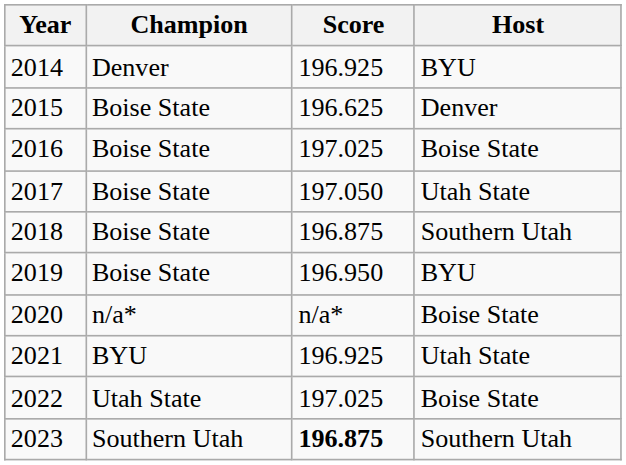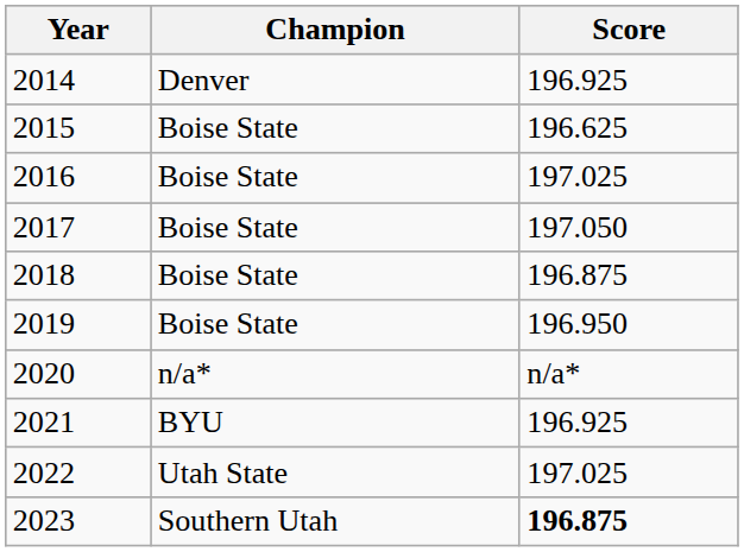- column: Host | BYU | Denver | Boise State | Utah State | Southern Utah | BYU | Boise State | Utah State | Boise State | Southern Utah
